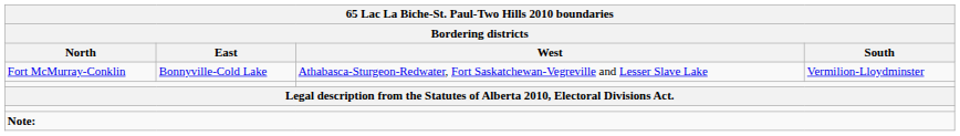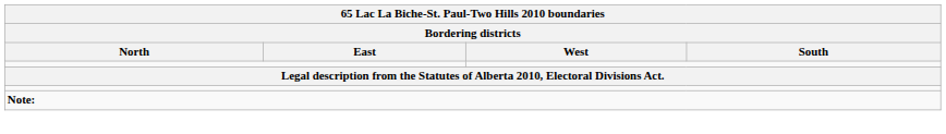- row: Fort McMurray-Conklin | Bonnyville-Cold Lake | Athabasca-Sturgeon-Redwater, Fort Saskatchewan-Vegreville and Lesser Slave Lake | Vermilion-Lloydminster
